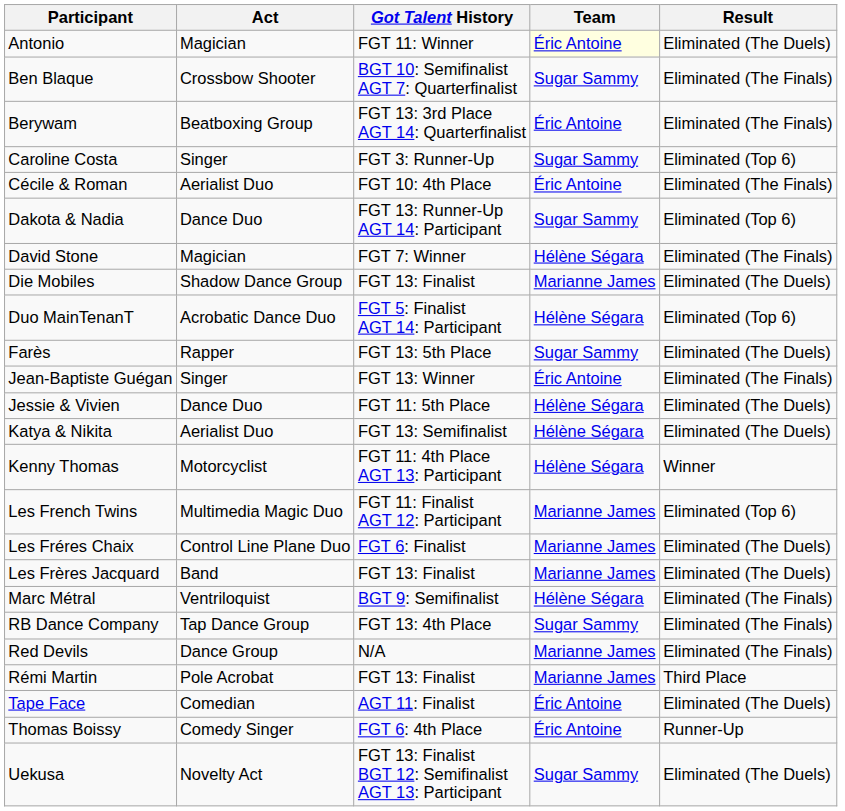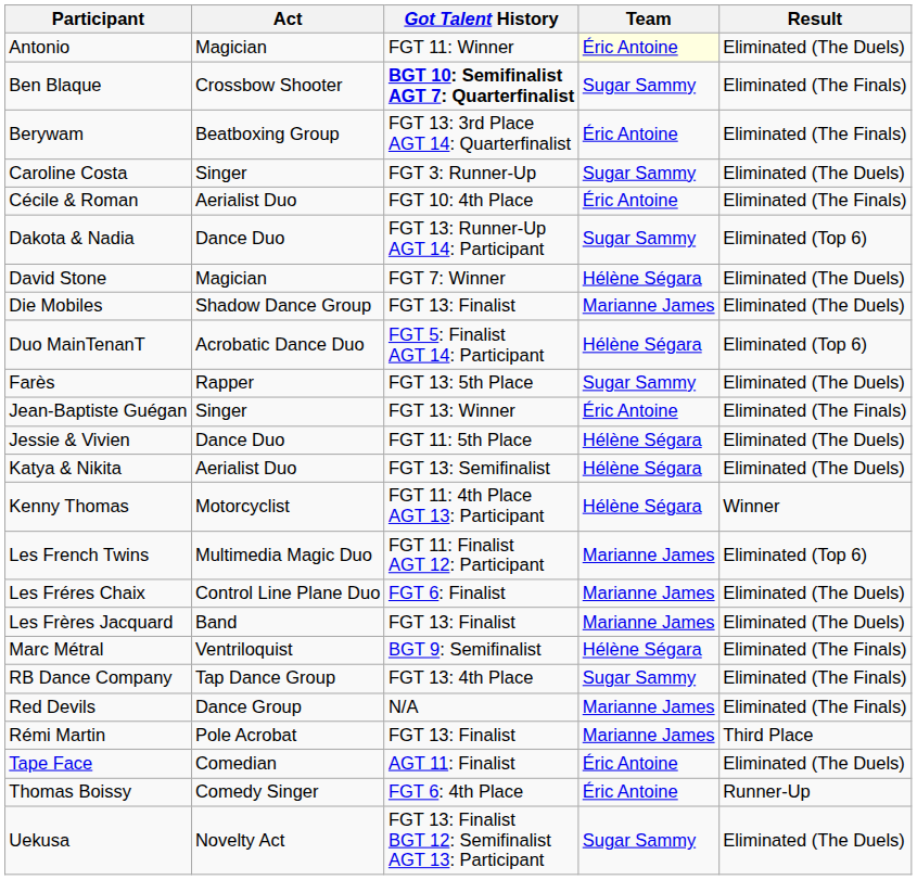Ben Blaque | Got Talent History: normal -> bold
Caroline Costa | Result: Eliminated (Top 6) -> Eliminated (The Duels)
David Stone | Result: Eliminated (The Finals) -> Eliminated (The Duels)
